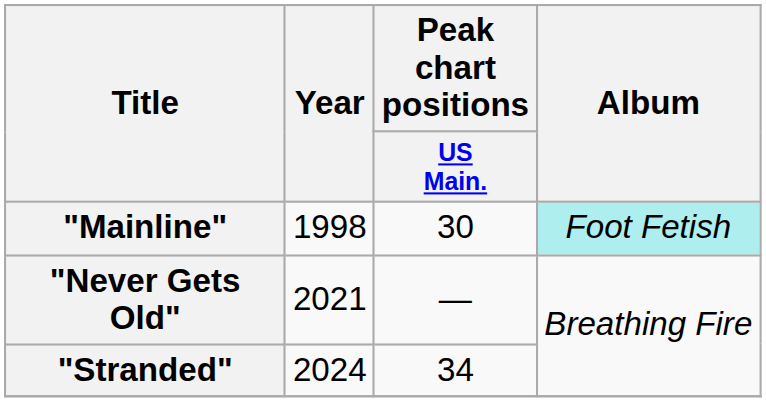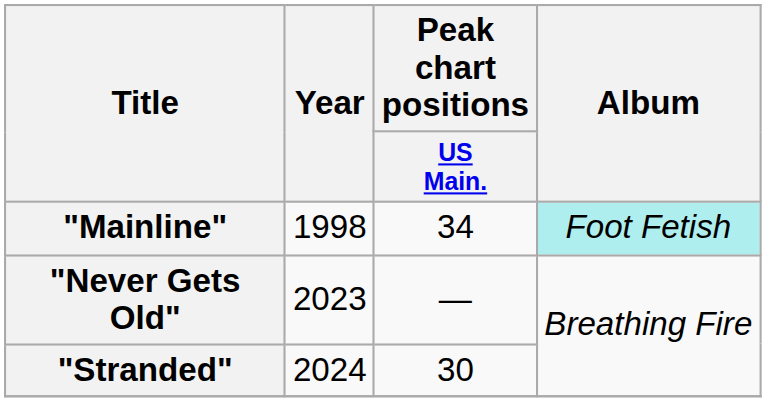"Mainline" | Peak chart positions / US Main.: 30 -> 34
"Never Gets Old" | Year: 2021 -> 2023
"Stranded" | Peak chart positions / US Main.: 34 -> 30
